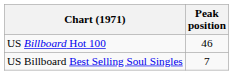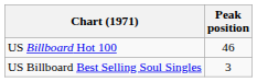US Billboard Best Selling Soul Singles | Peak position: 7 -> 3
